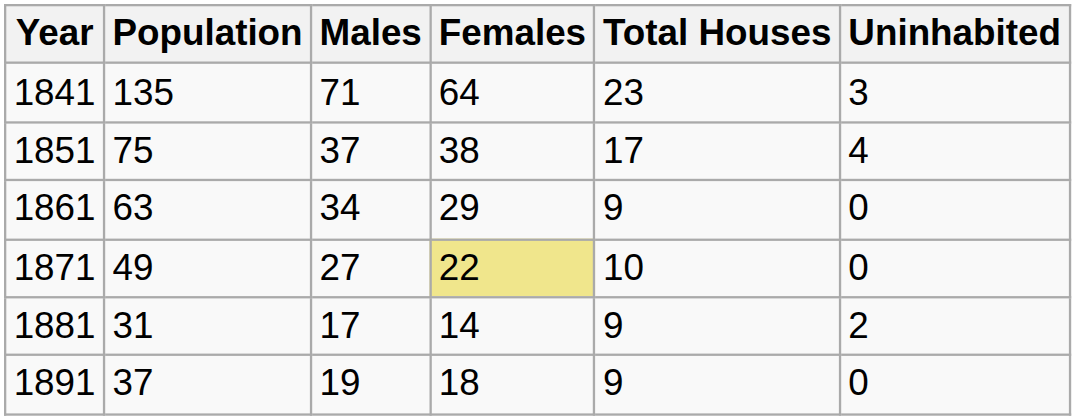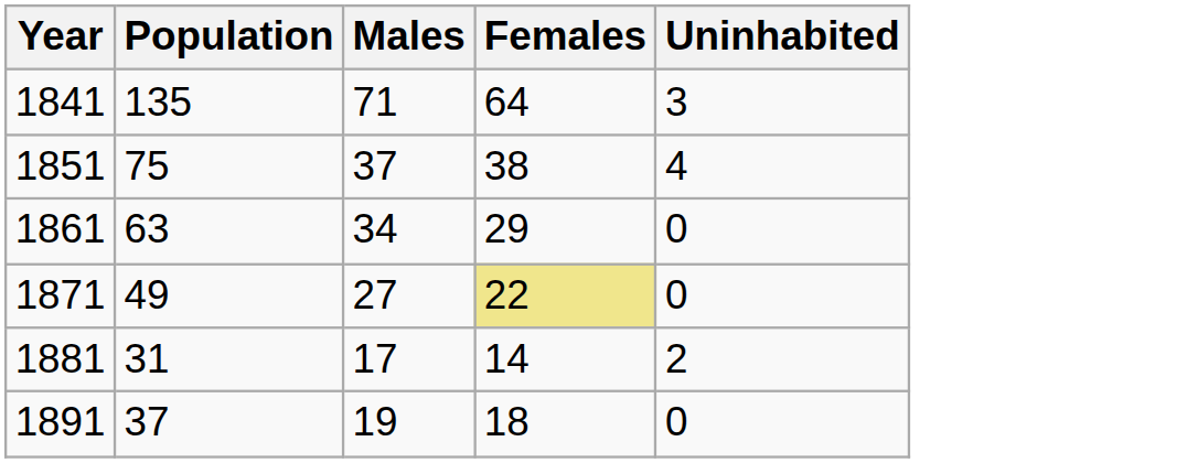- column: Total Houses | 23 | 17 | 9 | 10 | 9 | 9
